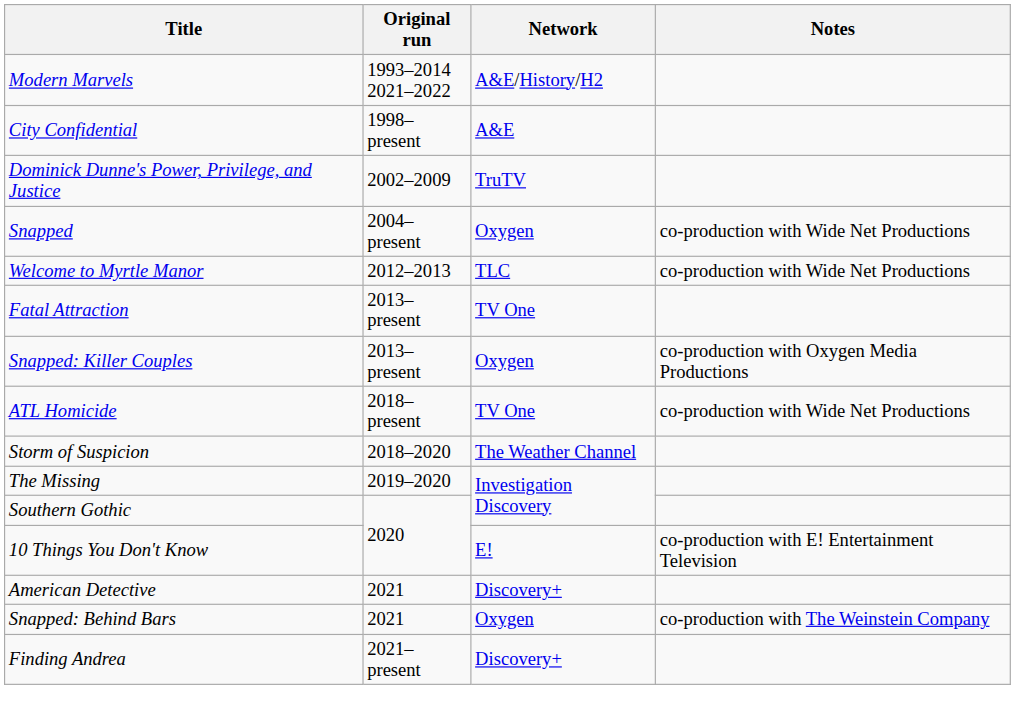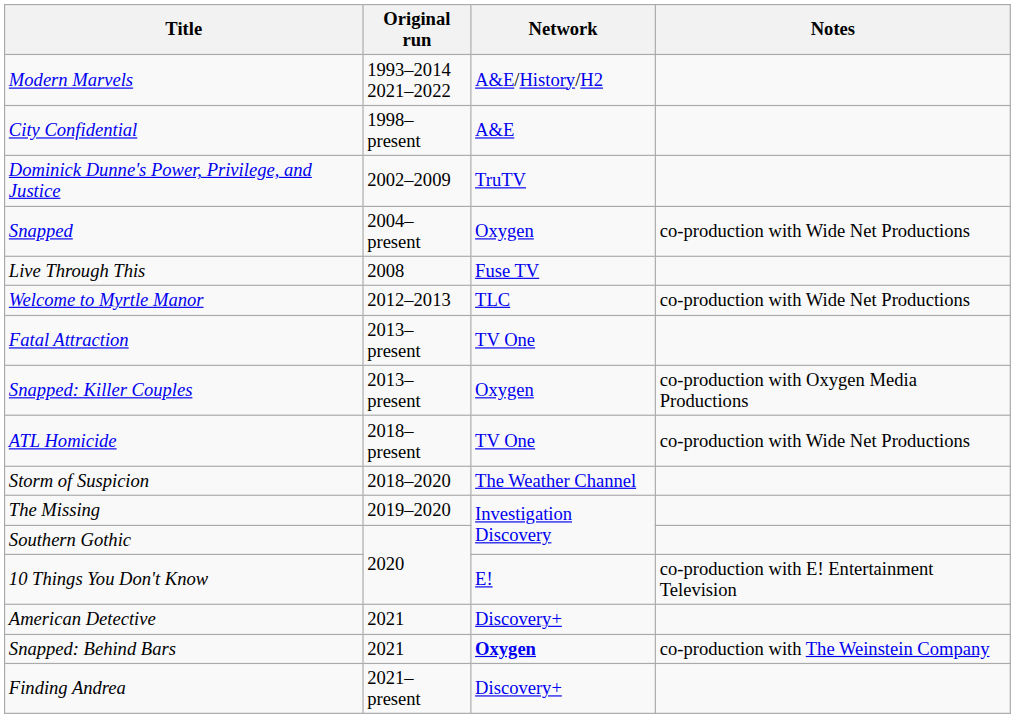+ row: Live Through This | 2008 | Fuse TV
Snapped: Behind Bars | Network: normal -> bold
